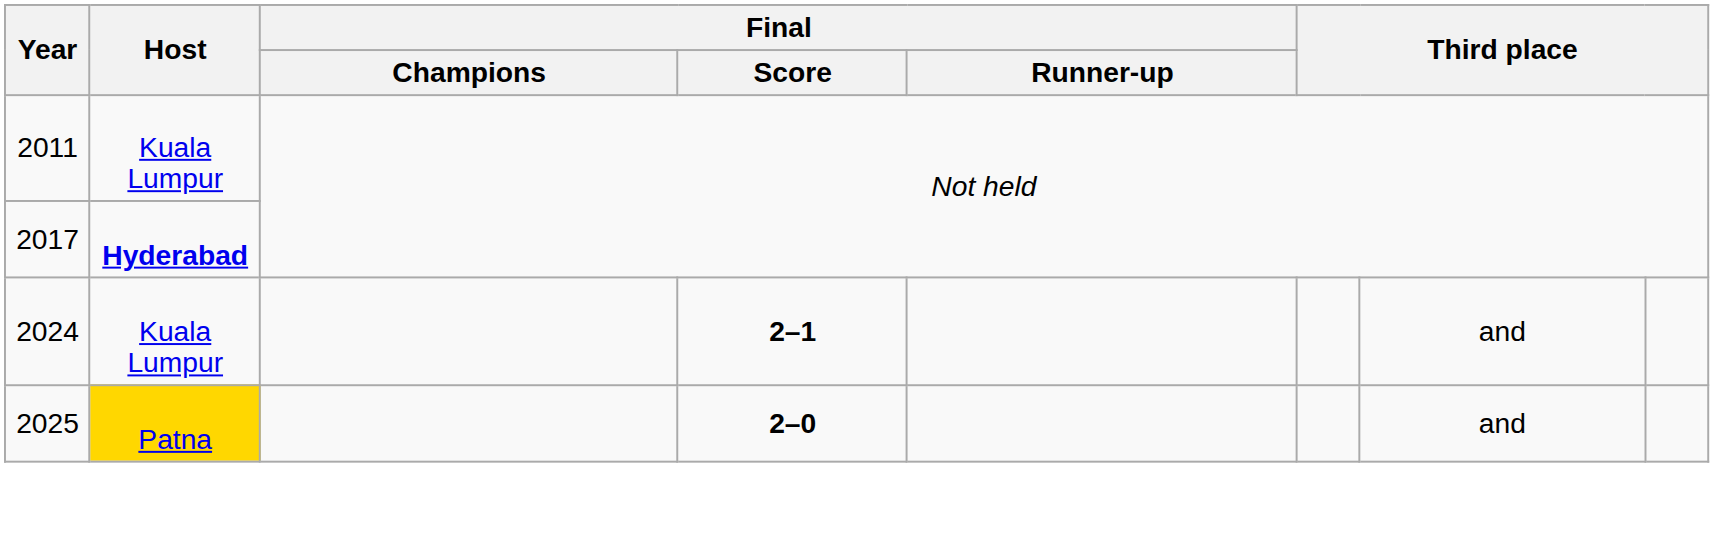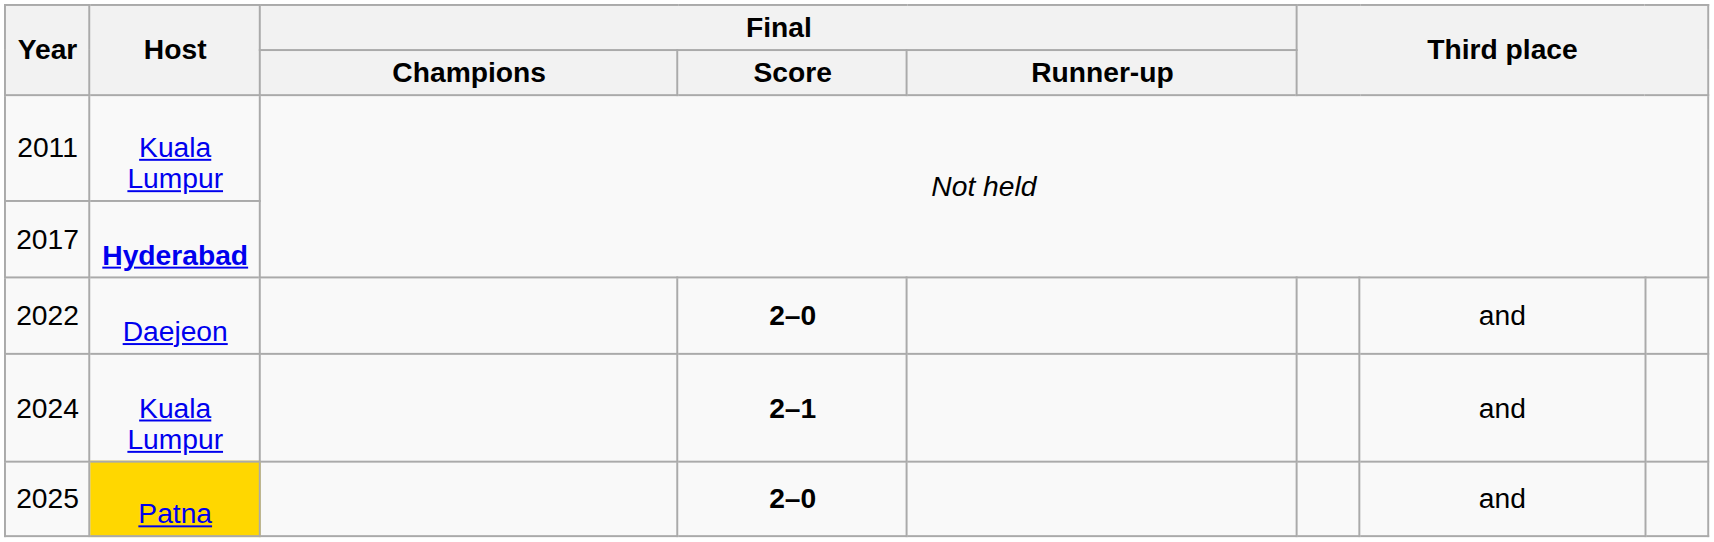+ row: 2022 | Daejeon | 2–0 | and
